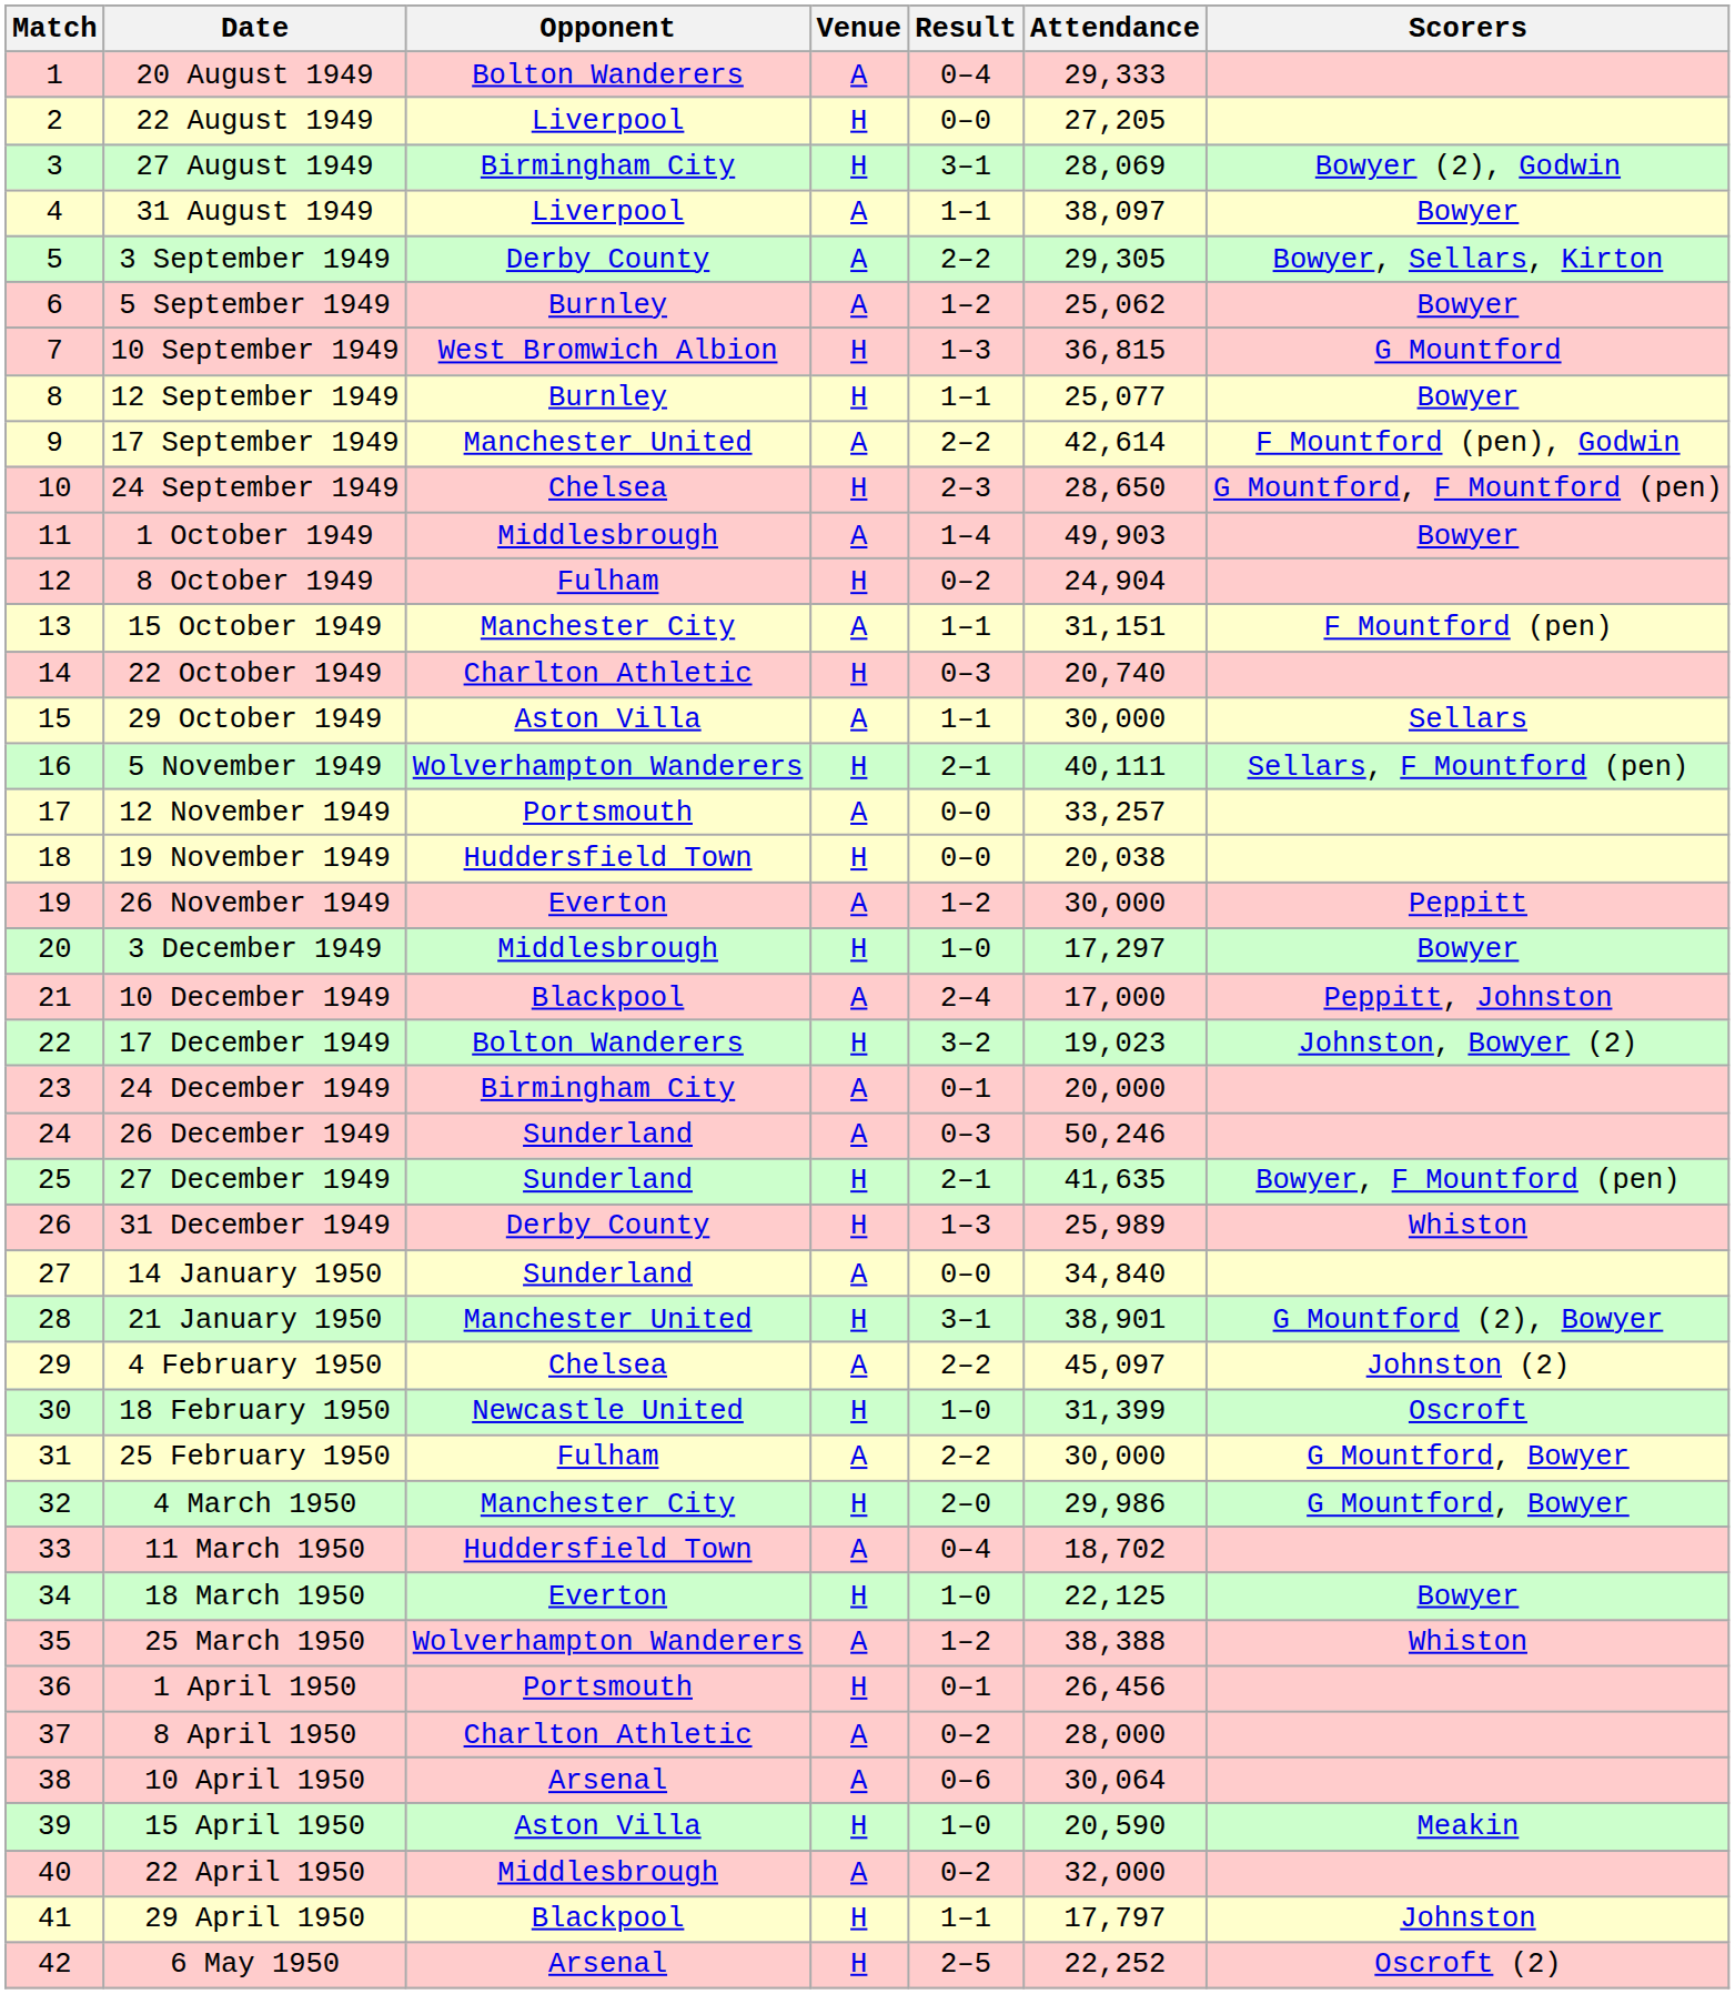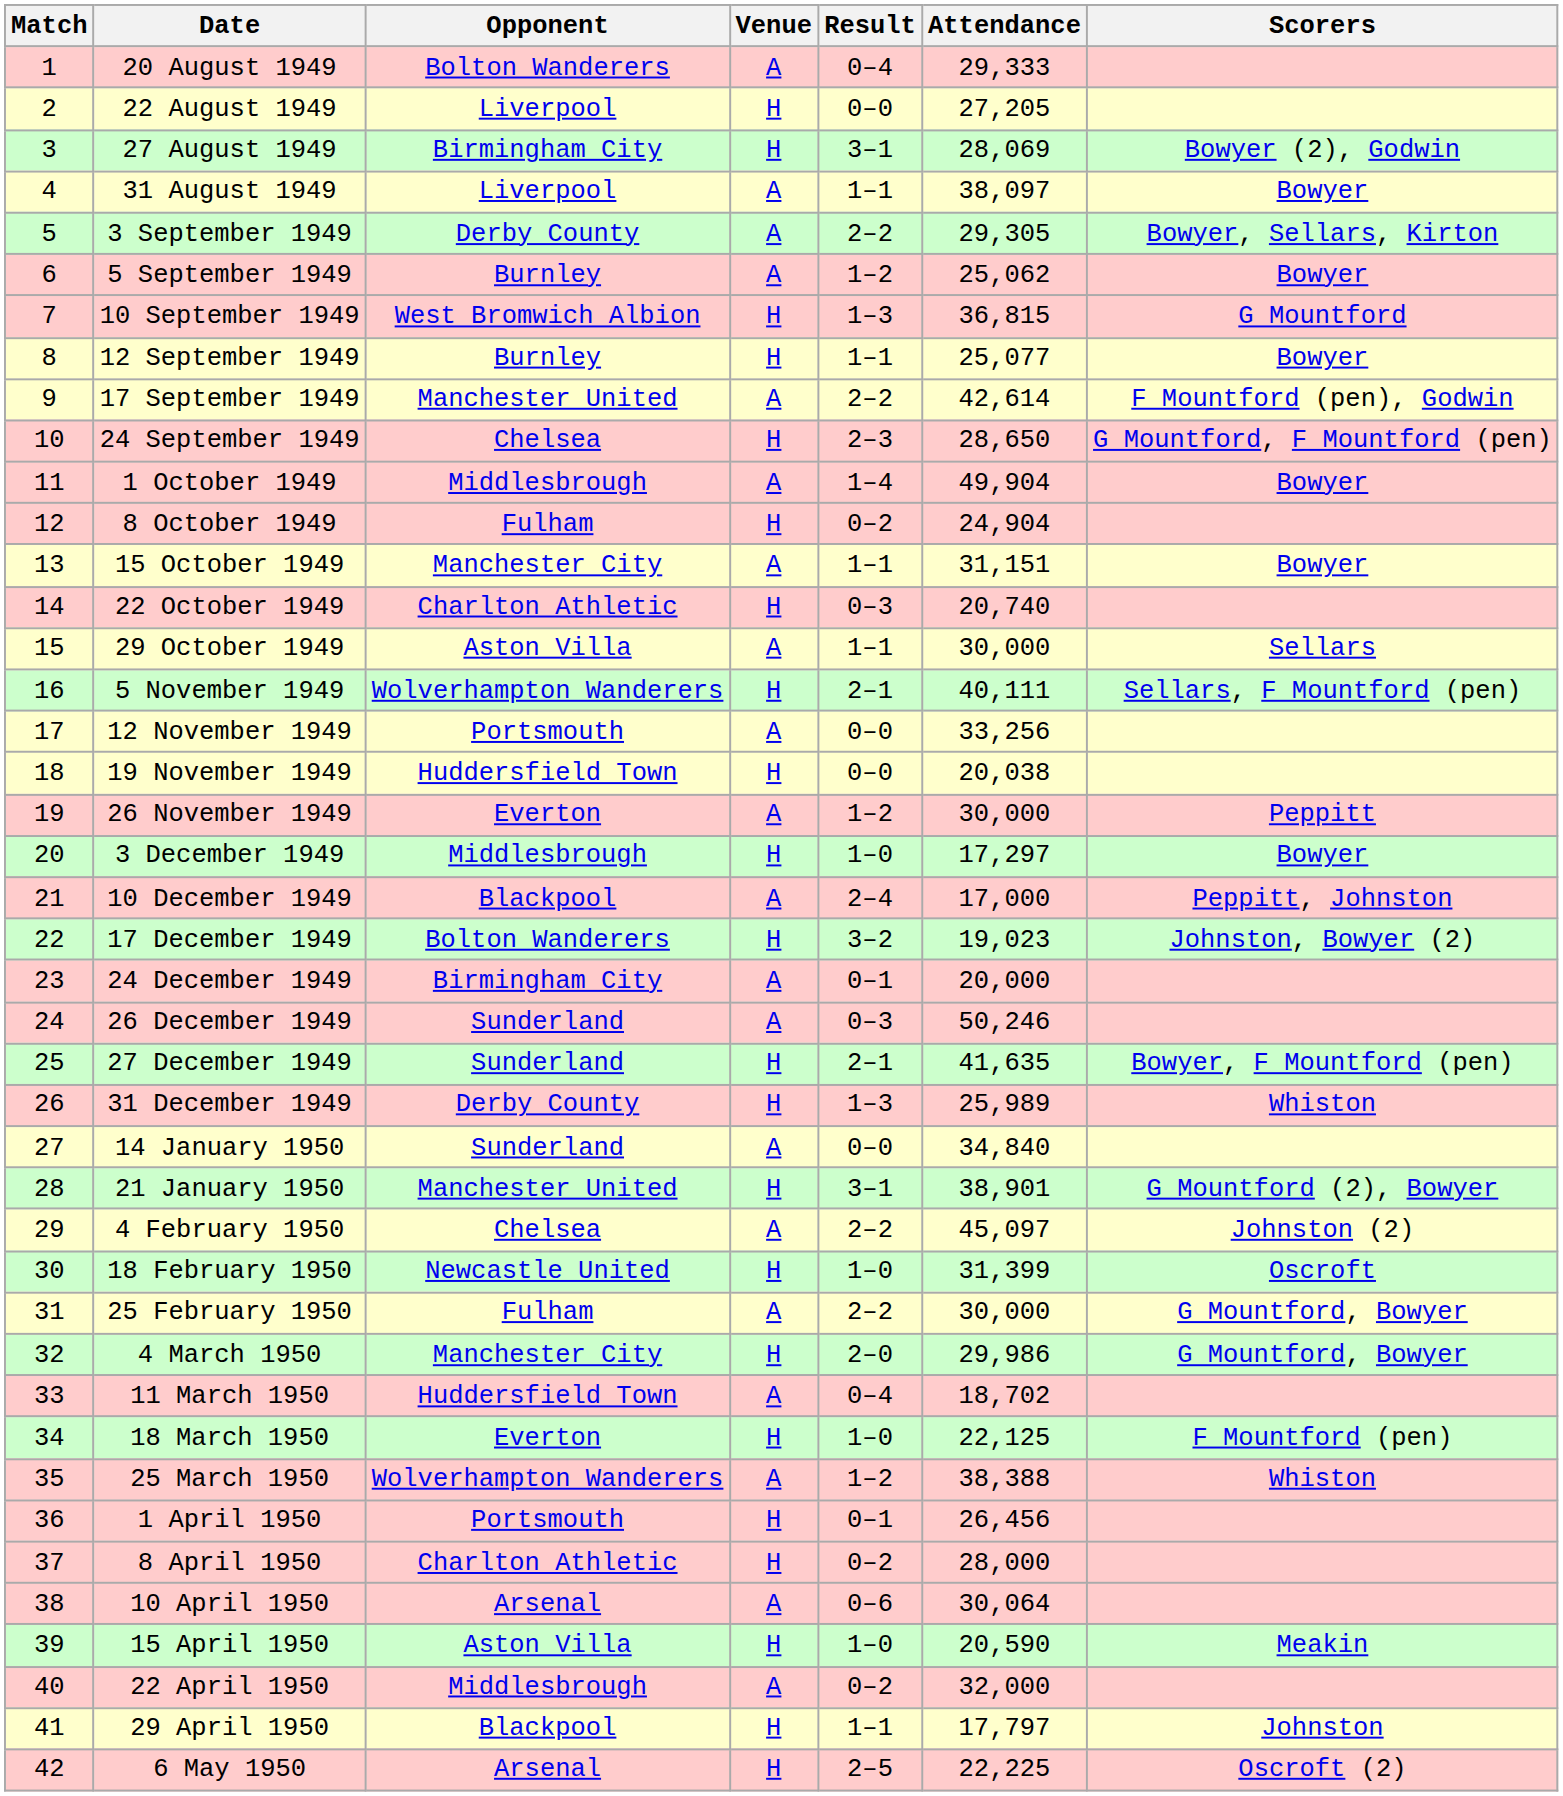1 October 1949 | Attendance: 49,903 -> 49,904
15 October 1949 | Scorers: F Mountford (pen) -> Bowyer
12 November 1949 | Attendance: 33,257 -> 33,256
18 March 1950 | Scorers: Bowyer -> F Mountford (pen)
8 April 1950 | Venue: A -> H
6 May 1950 | Attendance: 22,252 -> 22,225
